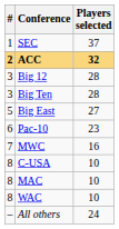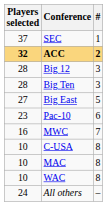columns swapped: # <-> Players selected
